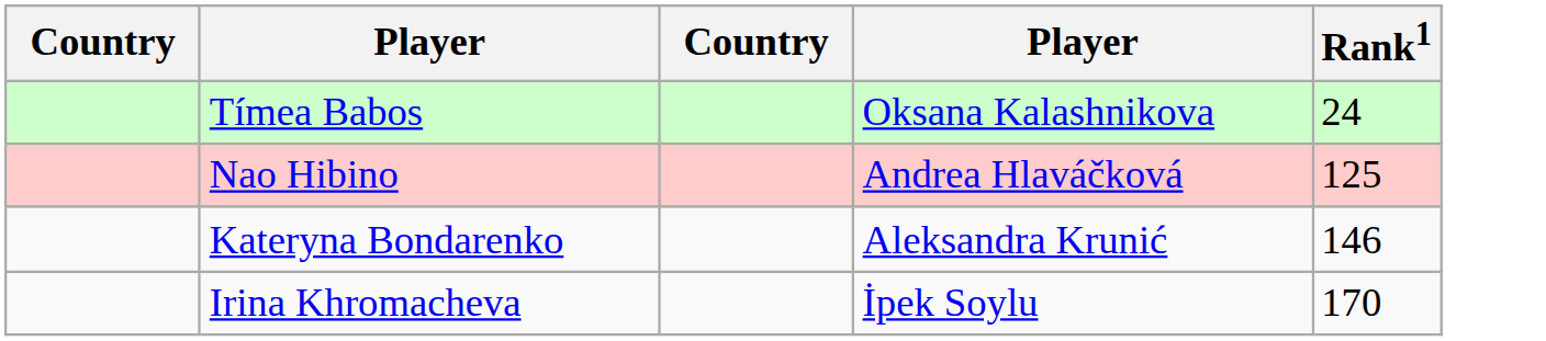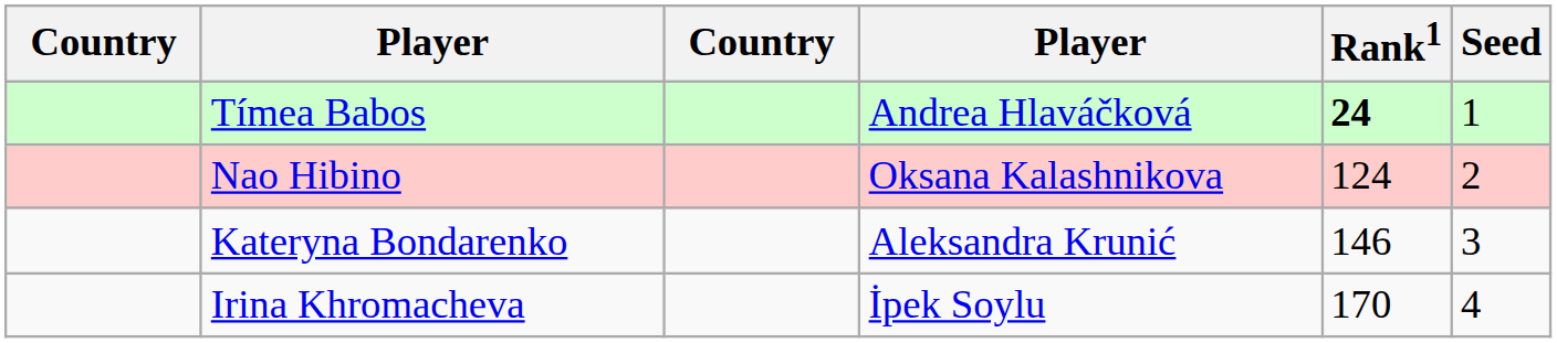+ column: Seed | 1 | 2 | 3 | 4
Tímea Babos | column 4: Oksana Kalashnikova -> Andrea Hlaváčková
Tímea Babos | Rank1: normal -> bold
Nao Hibino | column 4: Andrea Hlaváčková -> Oksana Kalashnikova
Nao Hibino | Rank1: 125 -> 124
